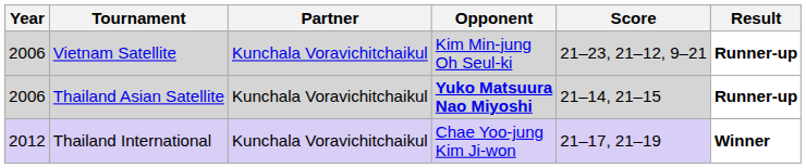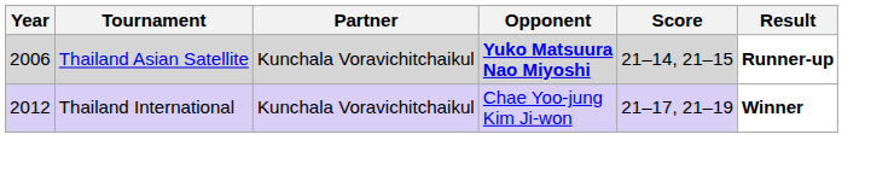- row: 2006 | Vietnam Satellite | Kunchala Voravichitchaikul | Kim Min-jung Oh Seul-ki | 21–23, 21–12, 9–21 | Runner-up
